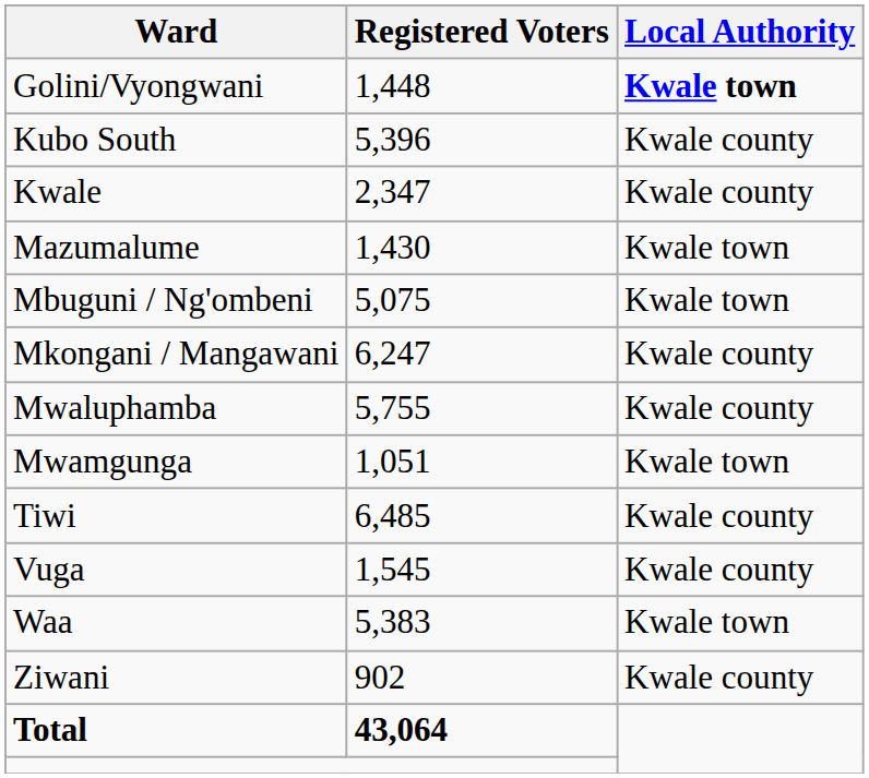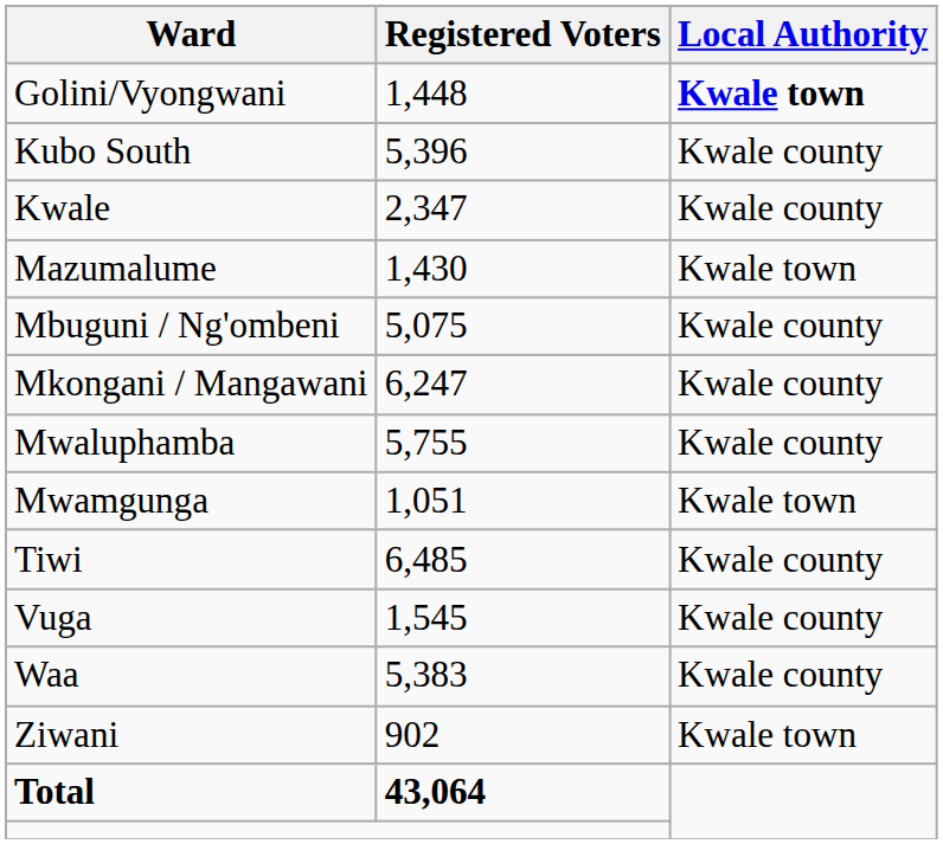Mbuguni / Ng'ombeni | Local Authority: Kwale town -> Kwale county
Waa | Local Authority: Kwale town -> Kwale county
Ziwani | Local Authority: Kwale county -> Kwale town
